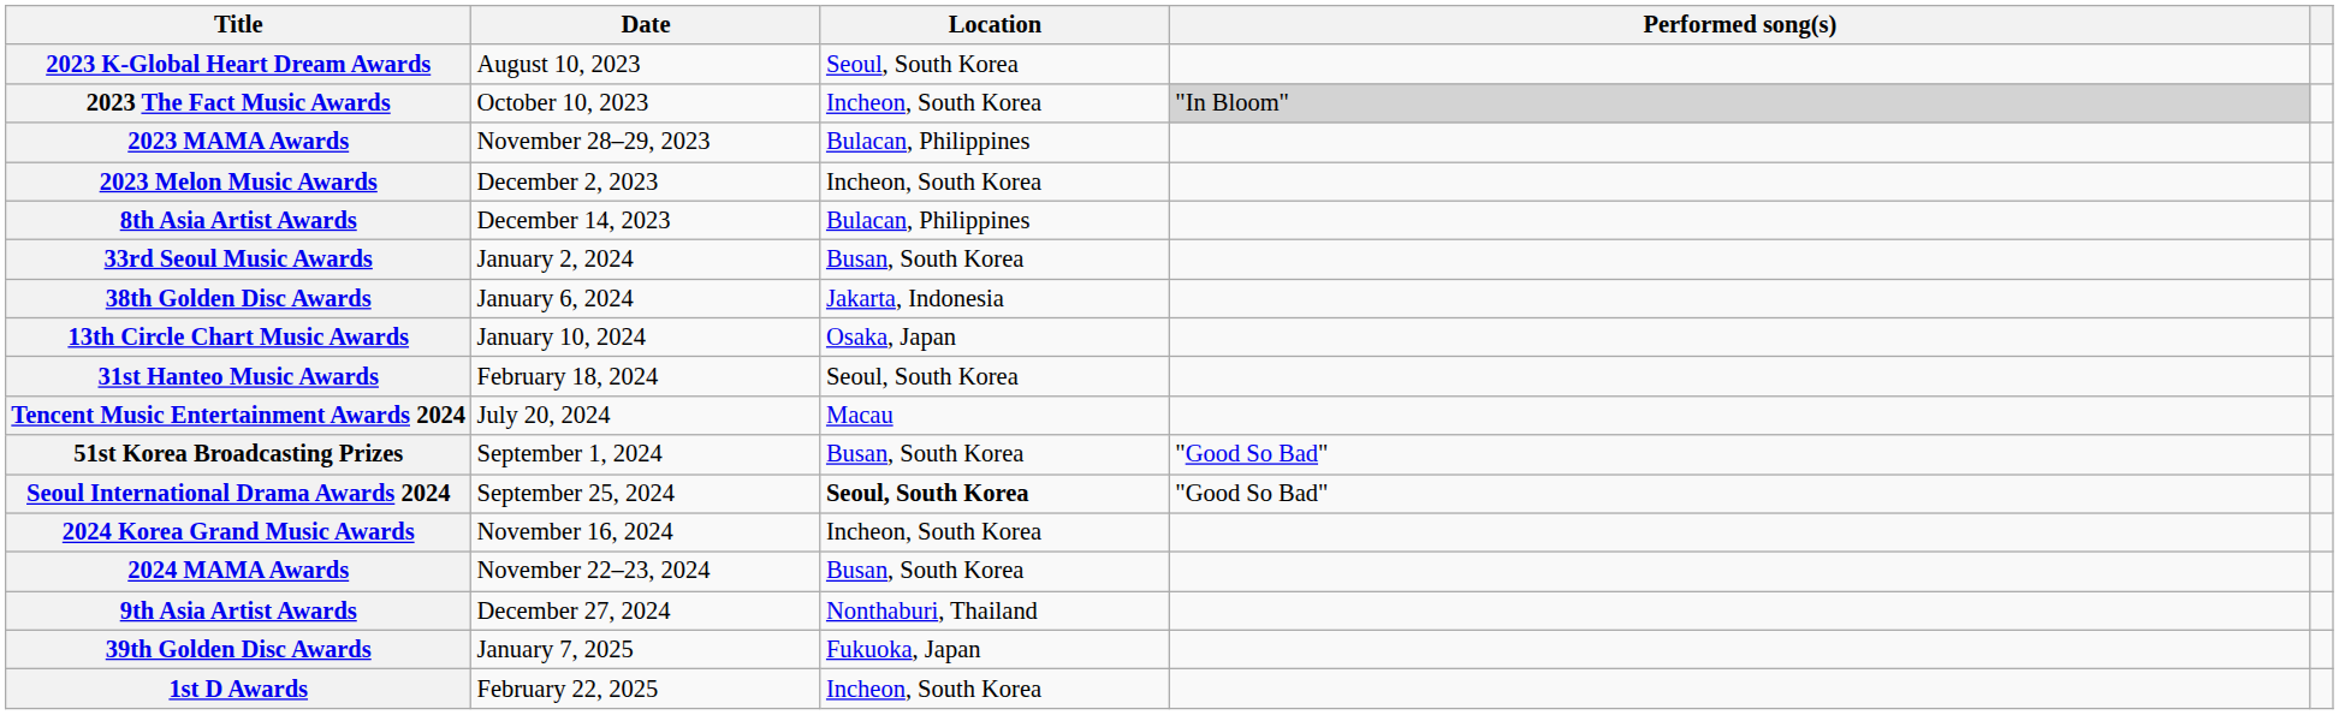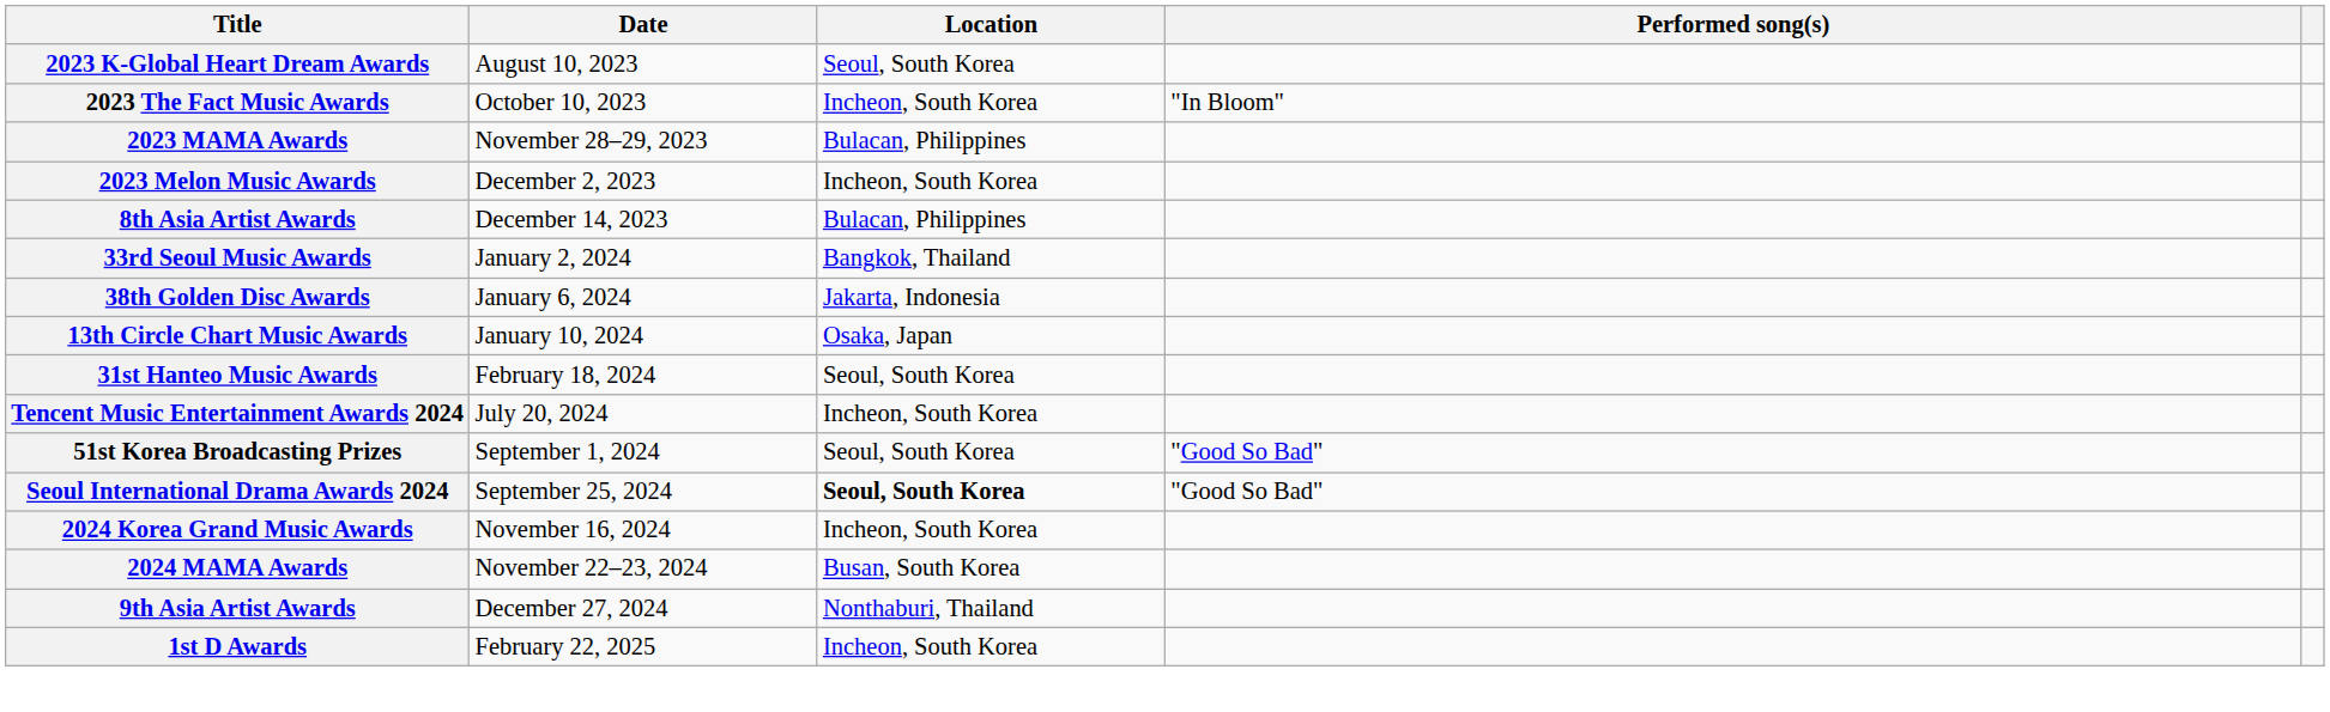2023 The Fact Music Awards | Performed song(s): lightgrey background -> no background
33rd Seoul Music Awards | Location: Busan, South Korea -> Bangkok, Thailand
Tencent Music Entertainment Awards 2024 | Location: Macau -> Incheon, South Korea
51st Korea Broadcasting Prizes | Location: Busan, South Korea -> Seoul, South Korea
- row: 39th Golden Disc Awards | January 7, 2025 | Fukuoka, Japan
